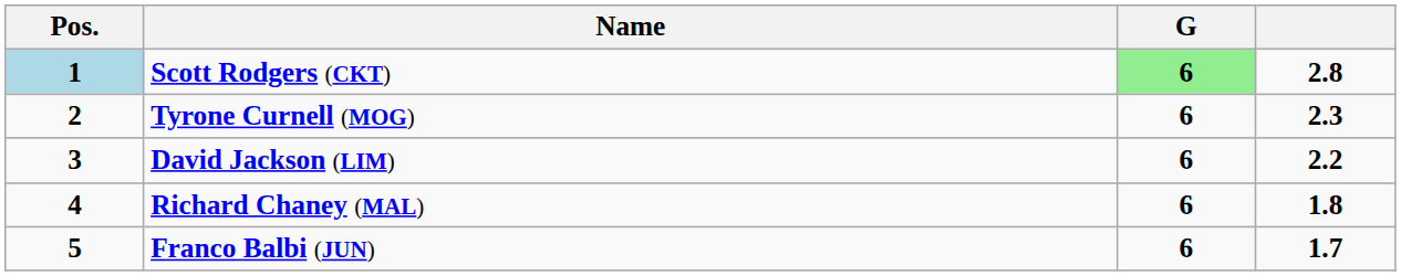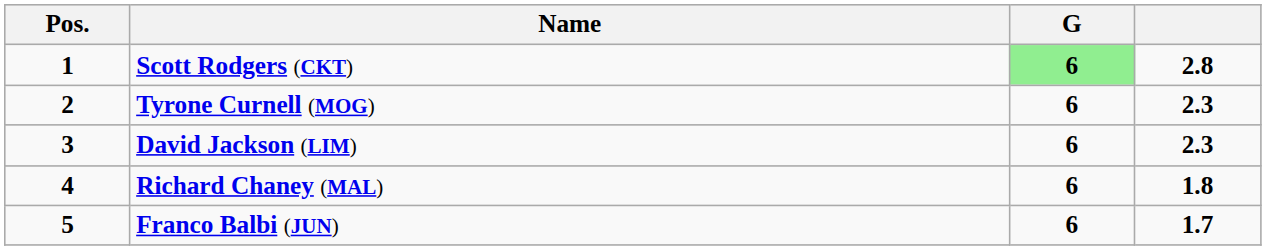Scott Rodgers (CKT) | Pos.: lightblue background -> no background
David Jackson (LIM) | column 4: 2.2 -> 2.3
